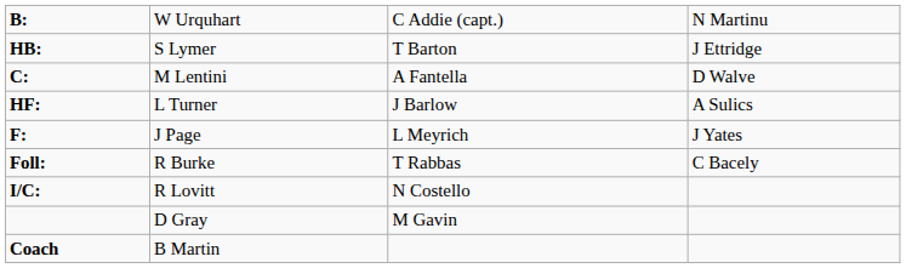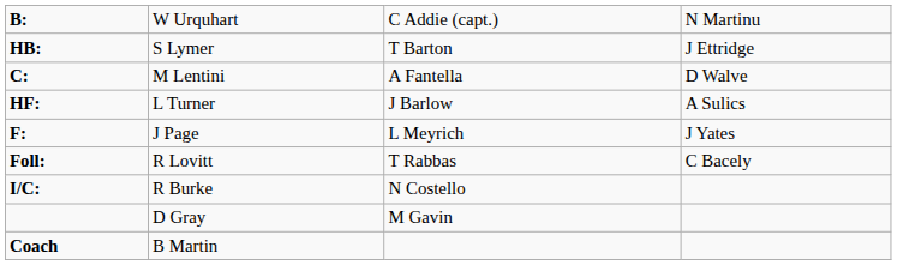Foll: | column 2: R Burke -> R Lovitt
I/C: | column 2: R Lovitt -> R Burke
